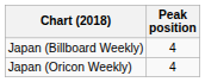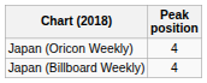rows swapped: Japan (Oricon Weekly) <-> Japan (Billboard Weekly)
